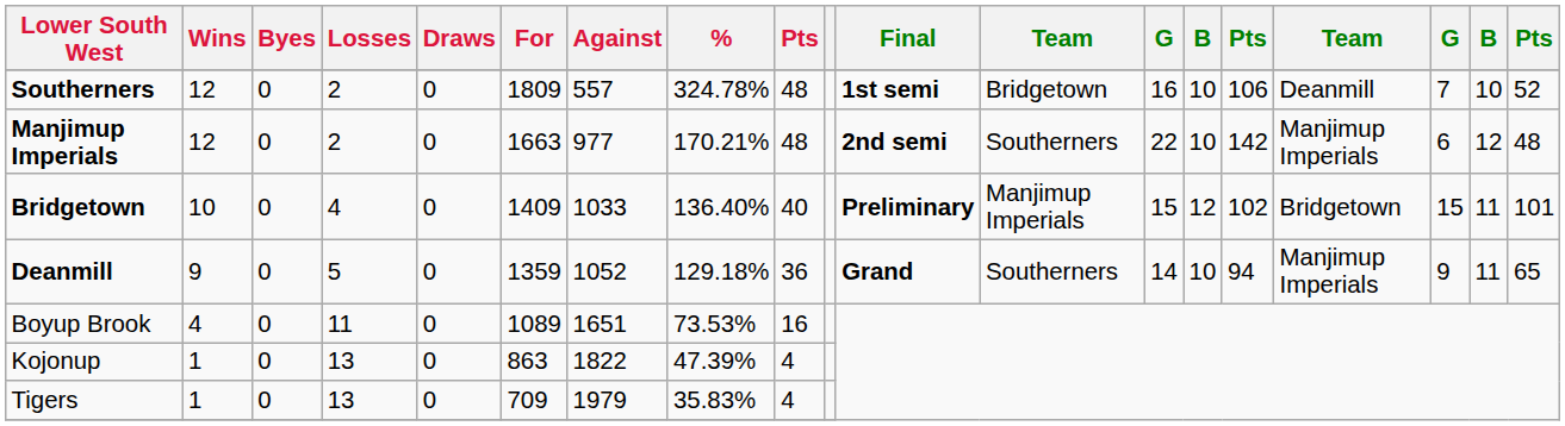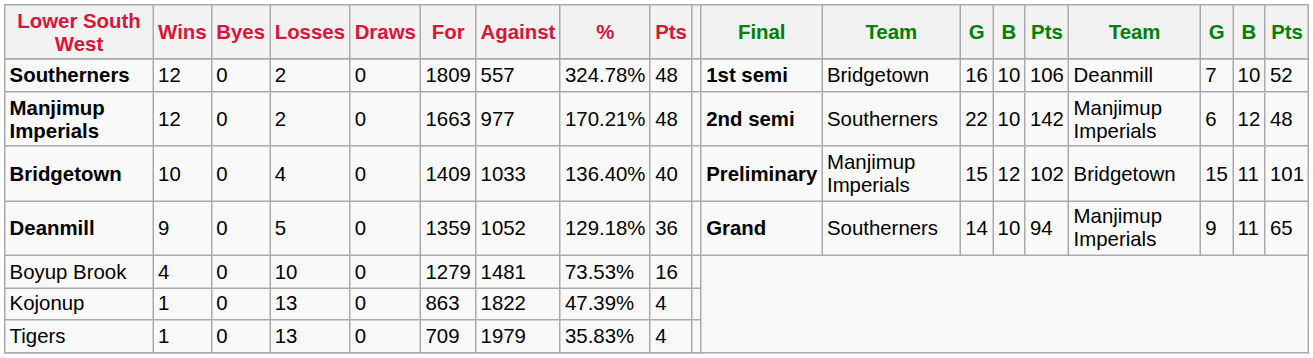Boyup Brook | Losses: 11 -> 10
Boyup Brook | For: 1089 -> 1279
Boyup Brook | Against: 1651 -> 1481
